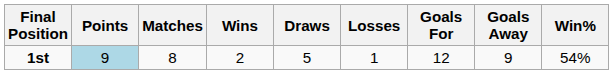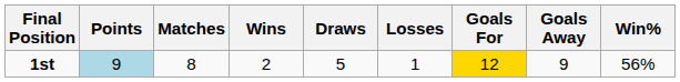1st | Goals For: no background -> gold background
1st | Win%: 54% -> 56%
